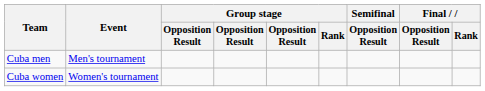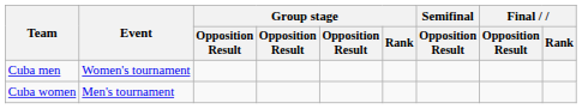Cuba men | Event: Men's tournament -> Women's tournament
Cuba women | Event: Women's tournament -> Men's tournament
